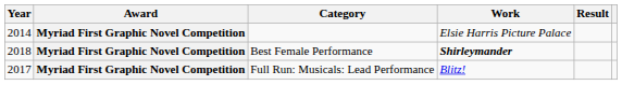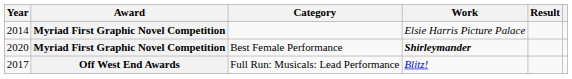Best Female Performance | Year: 2018 -> 2020
Full Run: Musicals: Lead Performance | Award: Myriad First Graphic Novel Competition -> Off West End Awards
